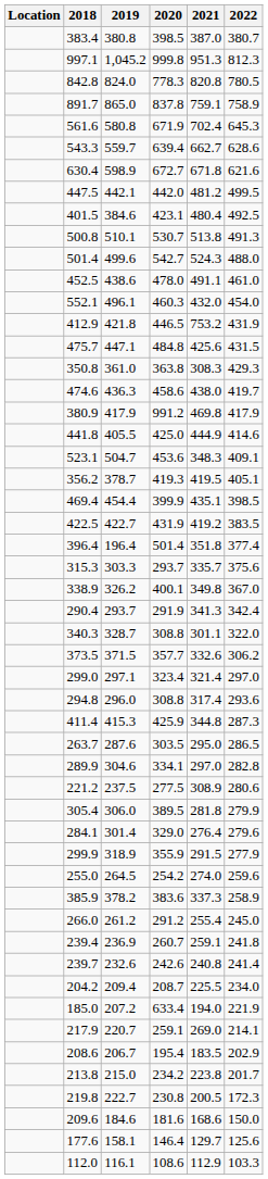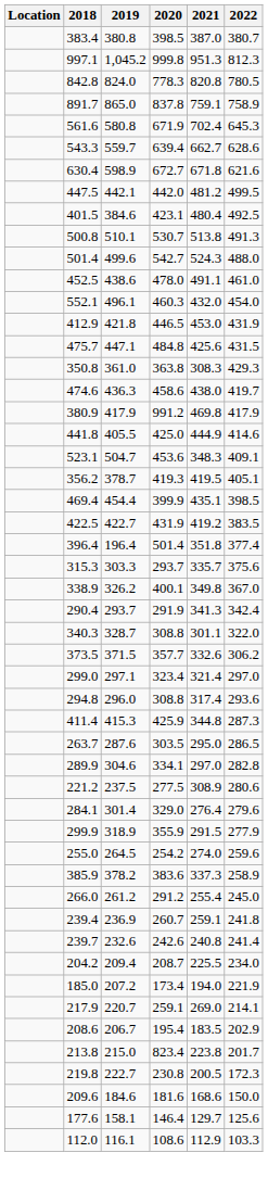412.9 | 2021: 753.2 -> 453.0
- row: 305.4 | 306.0 | 389.5 | 281.8 | 279.9
185.0 | 2020: 633.4 -> 173.4
213.8 | 2020: 234.2 -> 823.4
